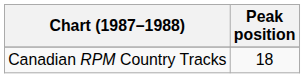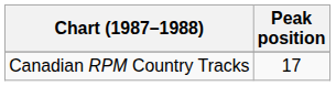Canadian RPM Country Tracks | Peak position: 18 -> 17
